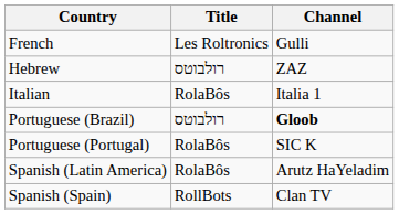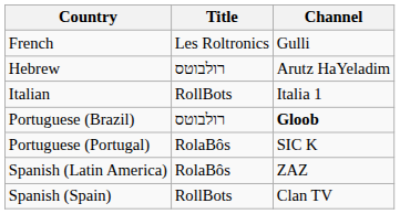Hebrew | Channel: ZAZ -> Arutz HaYeladim
Italian | Title: RolaBôs -> RollBots
Spanish (Latin America) | Channel: Arutz HaYeladim -> ZAZ
